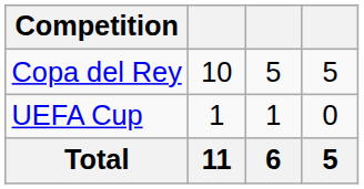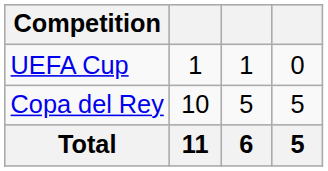rows swapped: Copa del Rey <-> UEFA Cup
